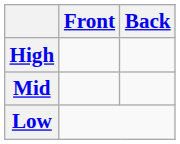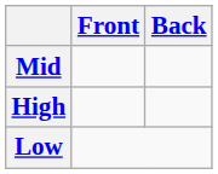rows swapped: High <-> Mid
